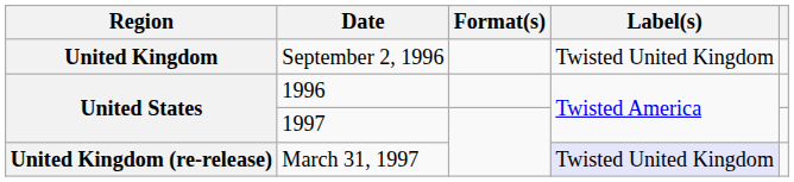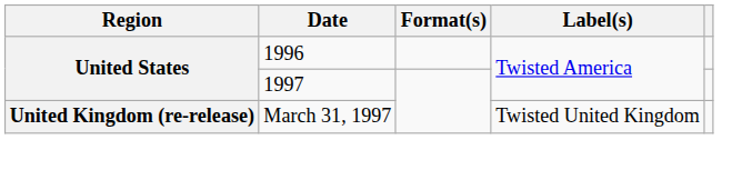- row: United Kingdom | September 2, 1996 | Twisted United Kingdom
March 31, 1997 | Label(s): lavender background -> no background
